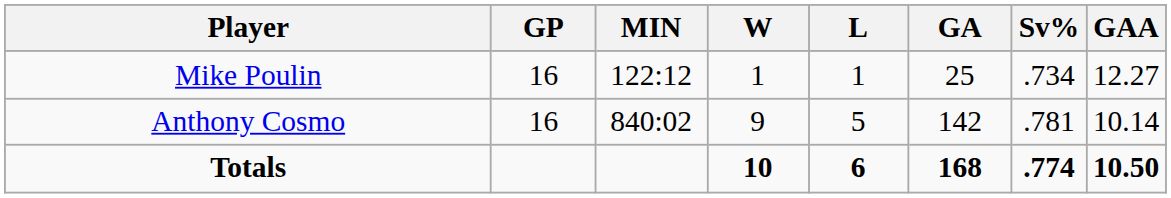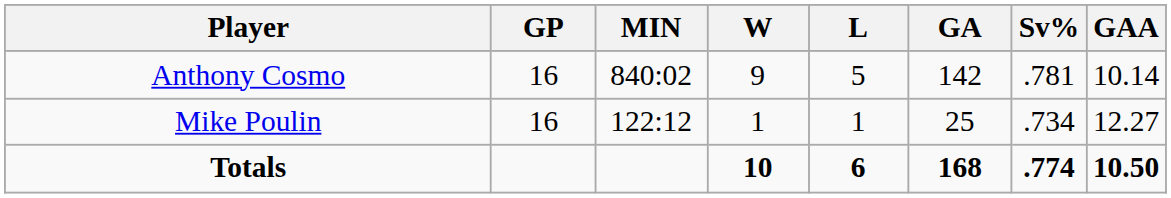rows swapped: Anthony Cosmo <-> Mike Poulin
